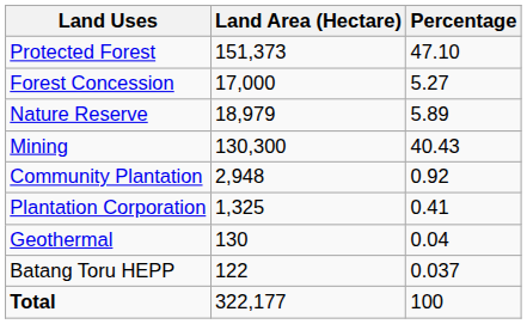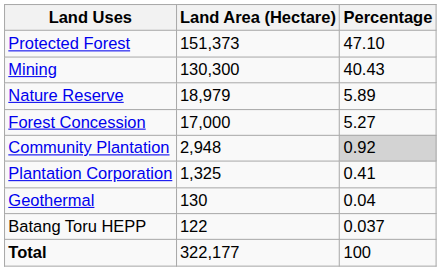rows swapped: Mining <-> Forest Concession
Community Plantation | Percentage: no background -> lightgrey background
